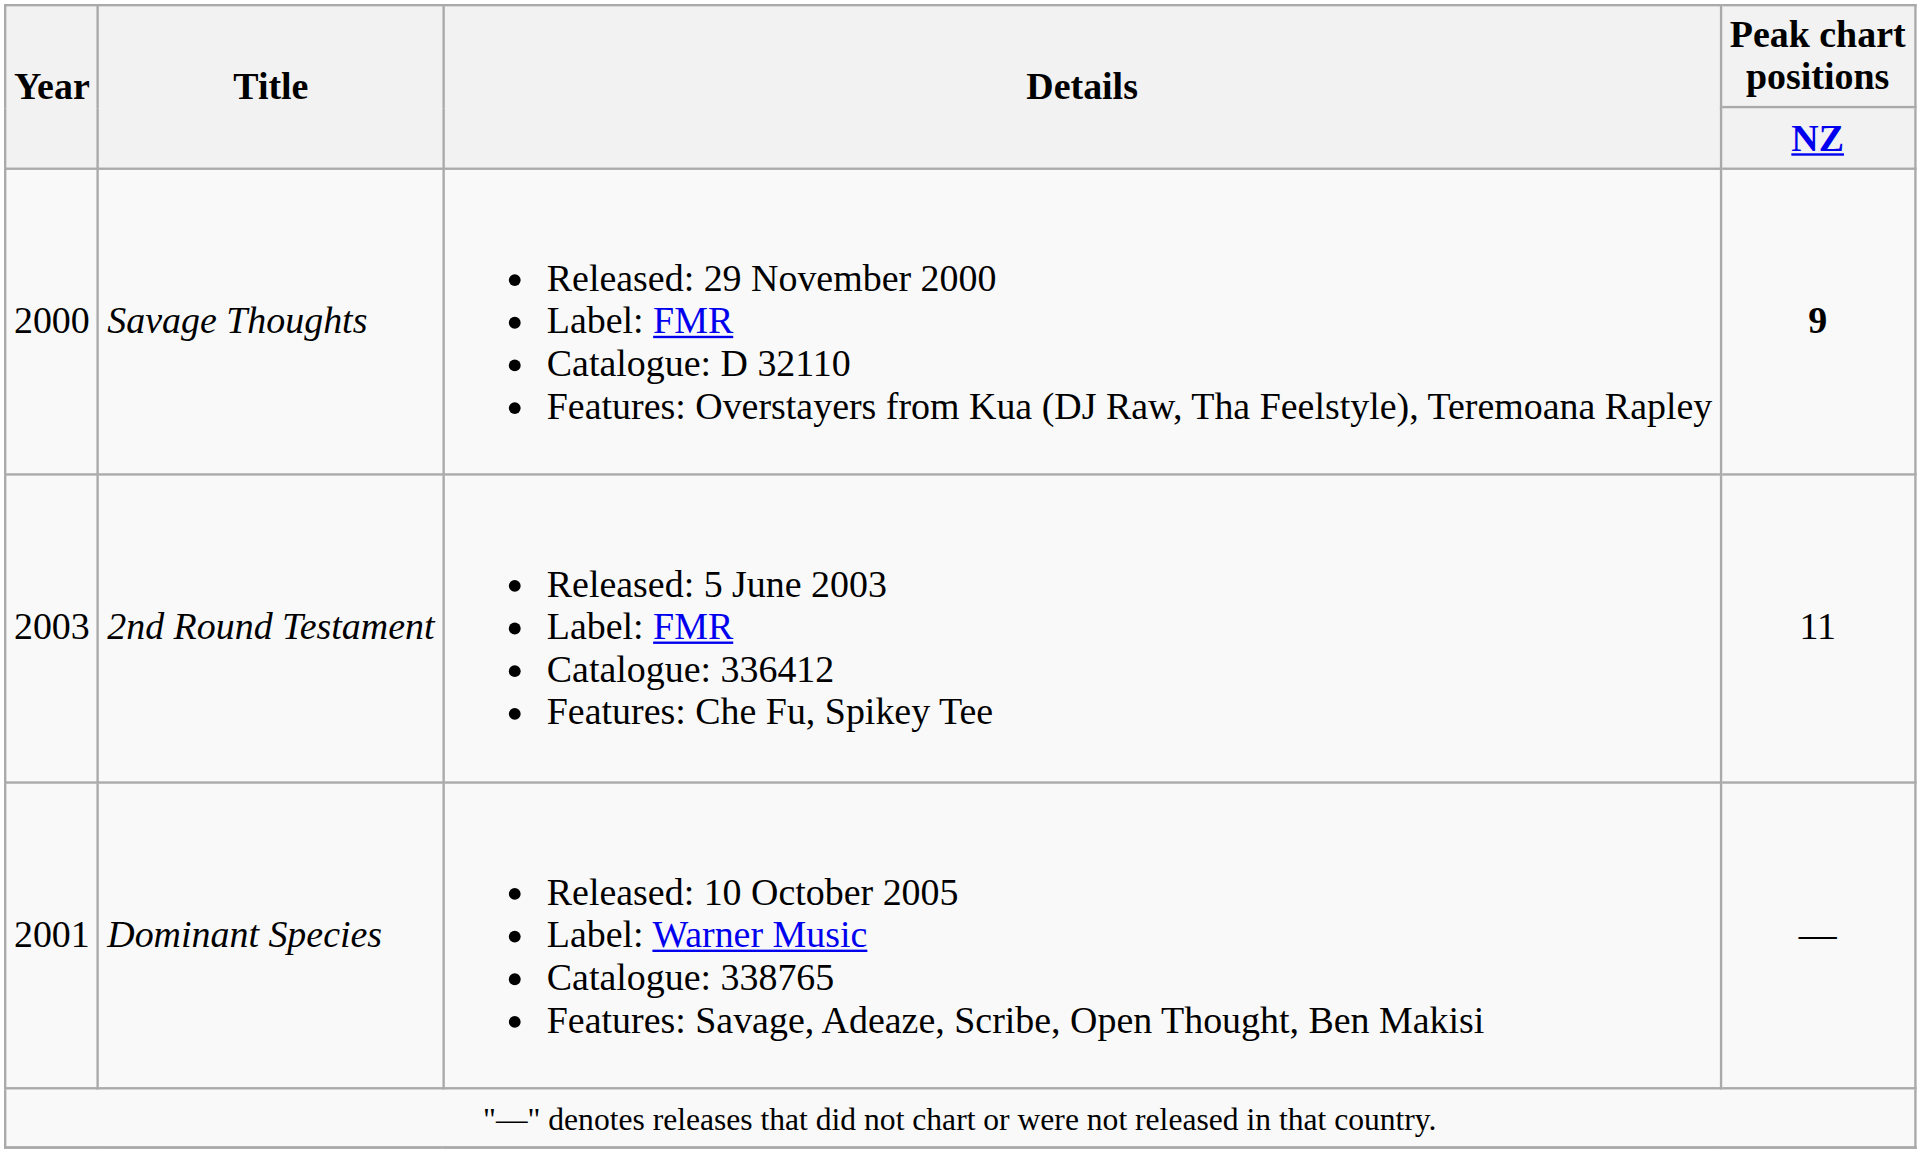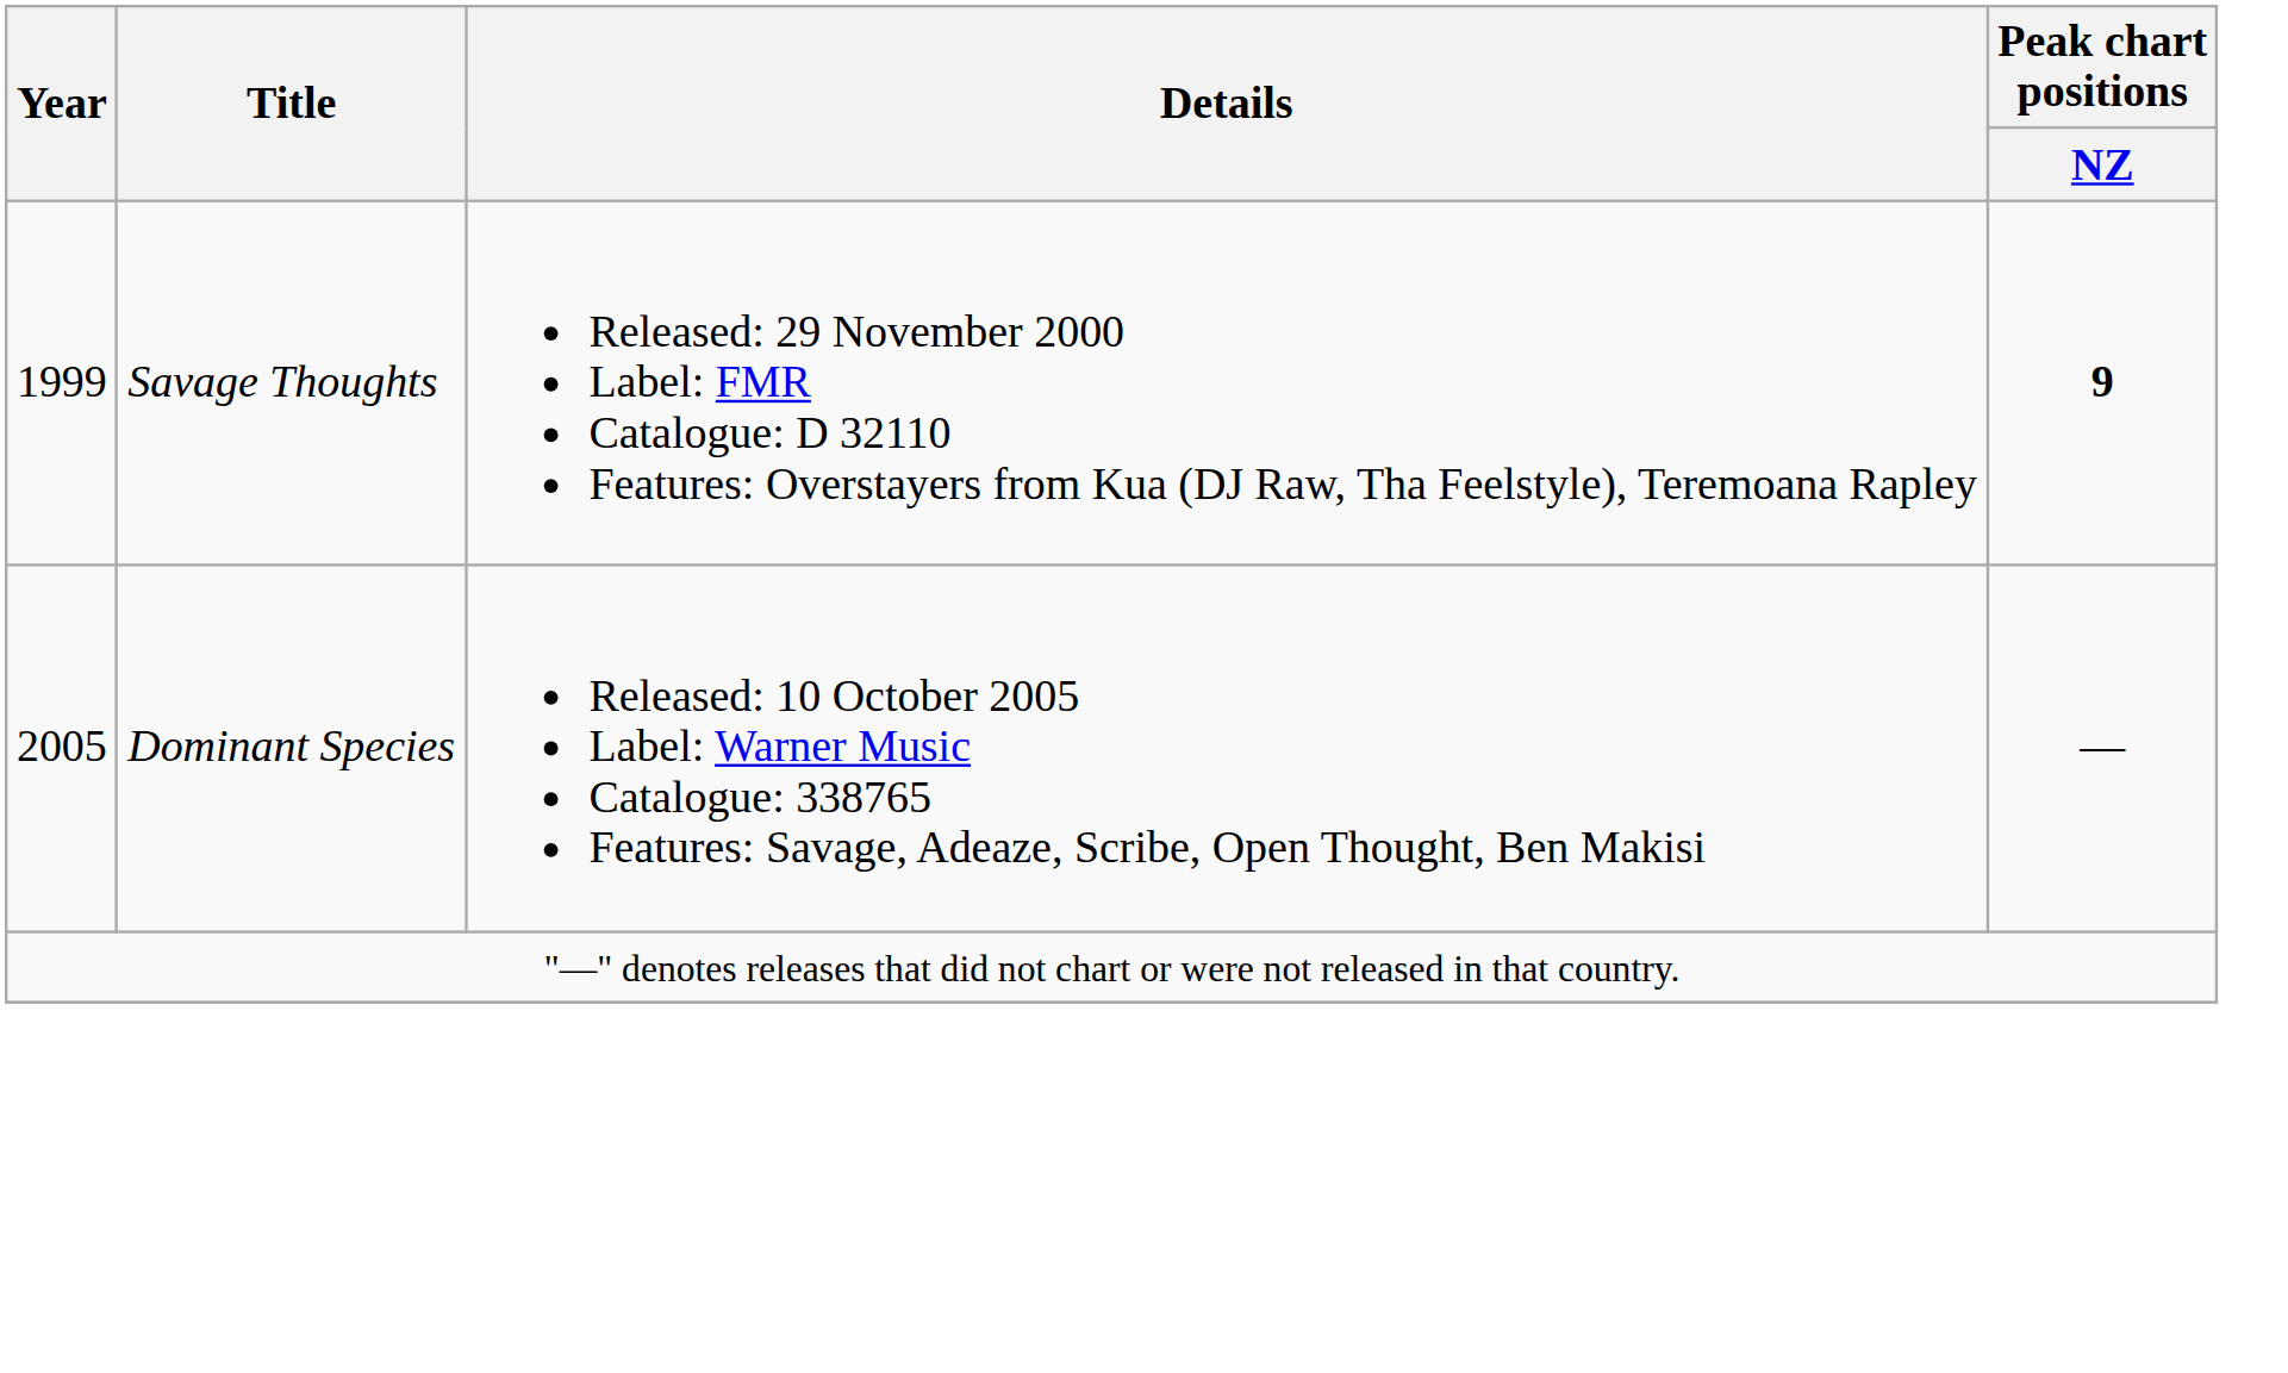Savage Thoughts | Year: 2000 -> 1999
- row: 2003 | 2nd Round Testament | Released: 5 June 2003 Label: FMR Catalogue: 336412 Features: Che Fu, Spikey Tee | 11
Dominant Species | Year: 2001 -> 2005
